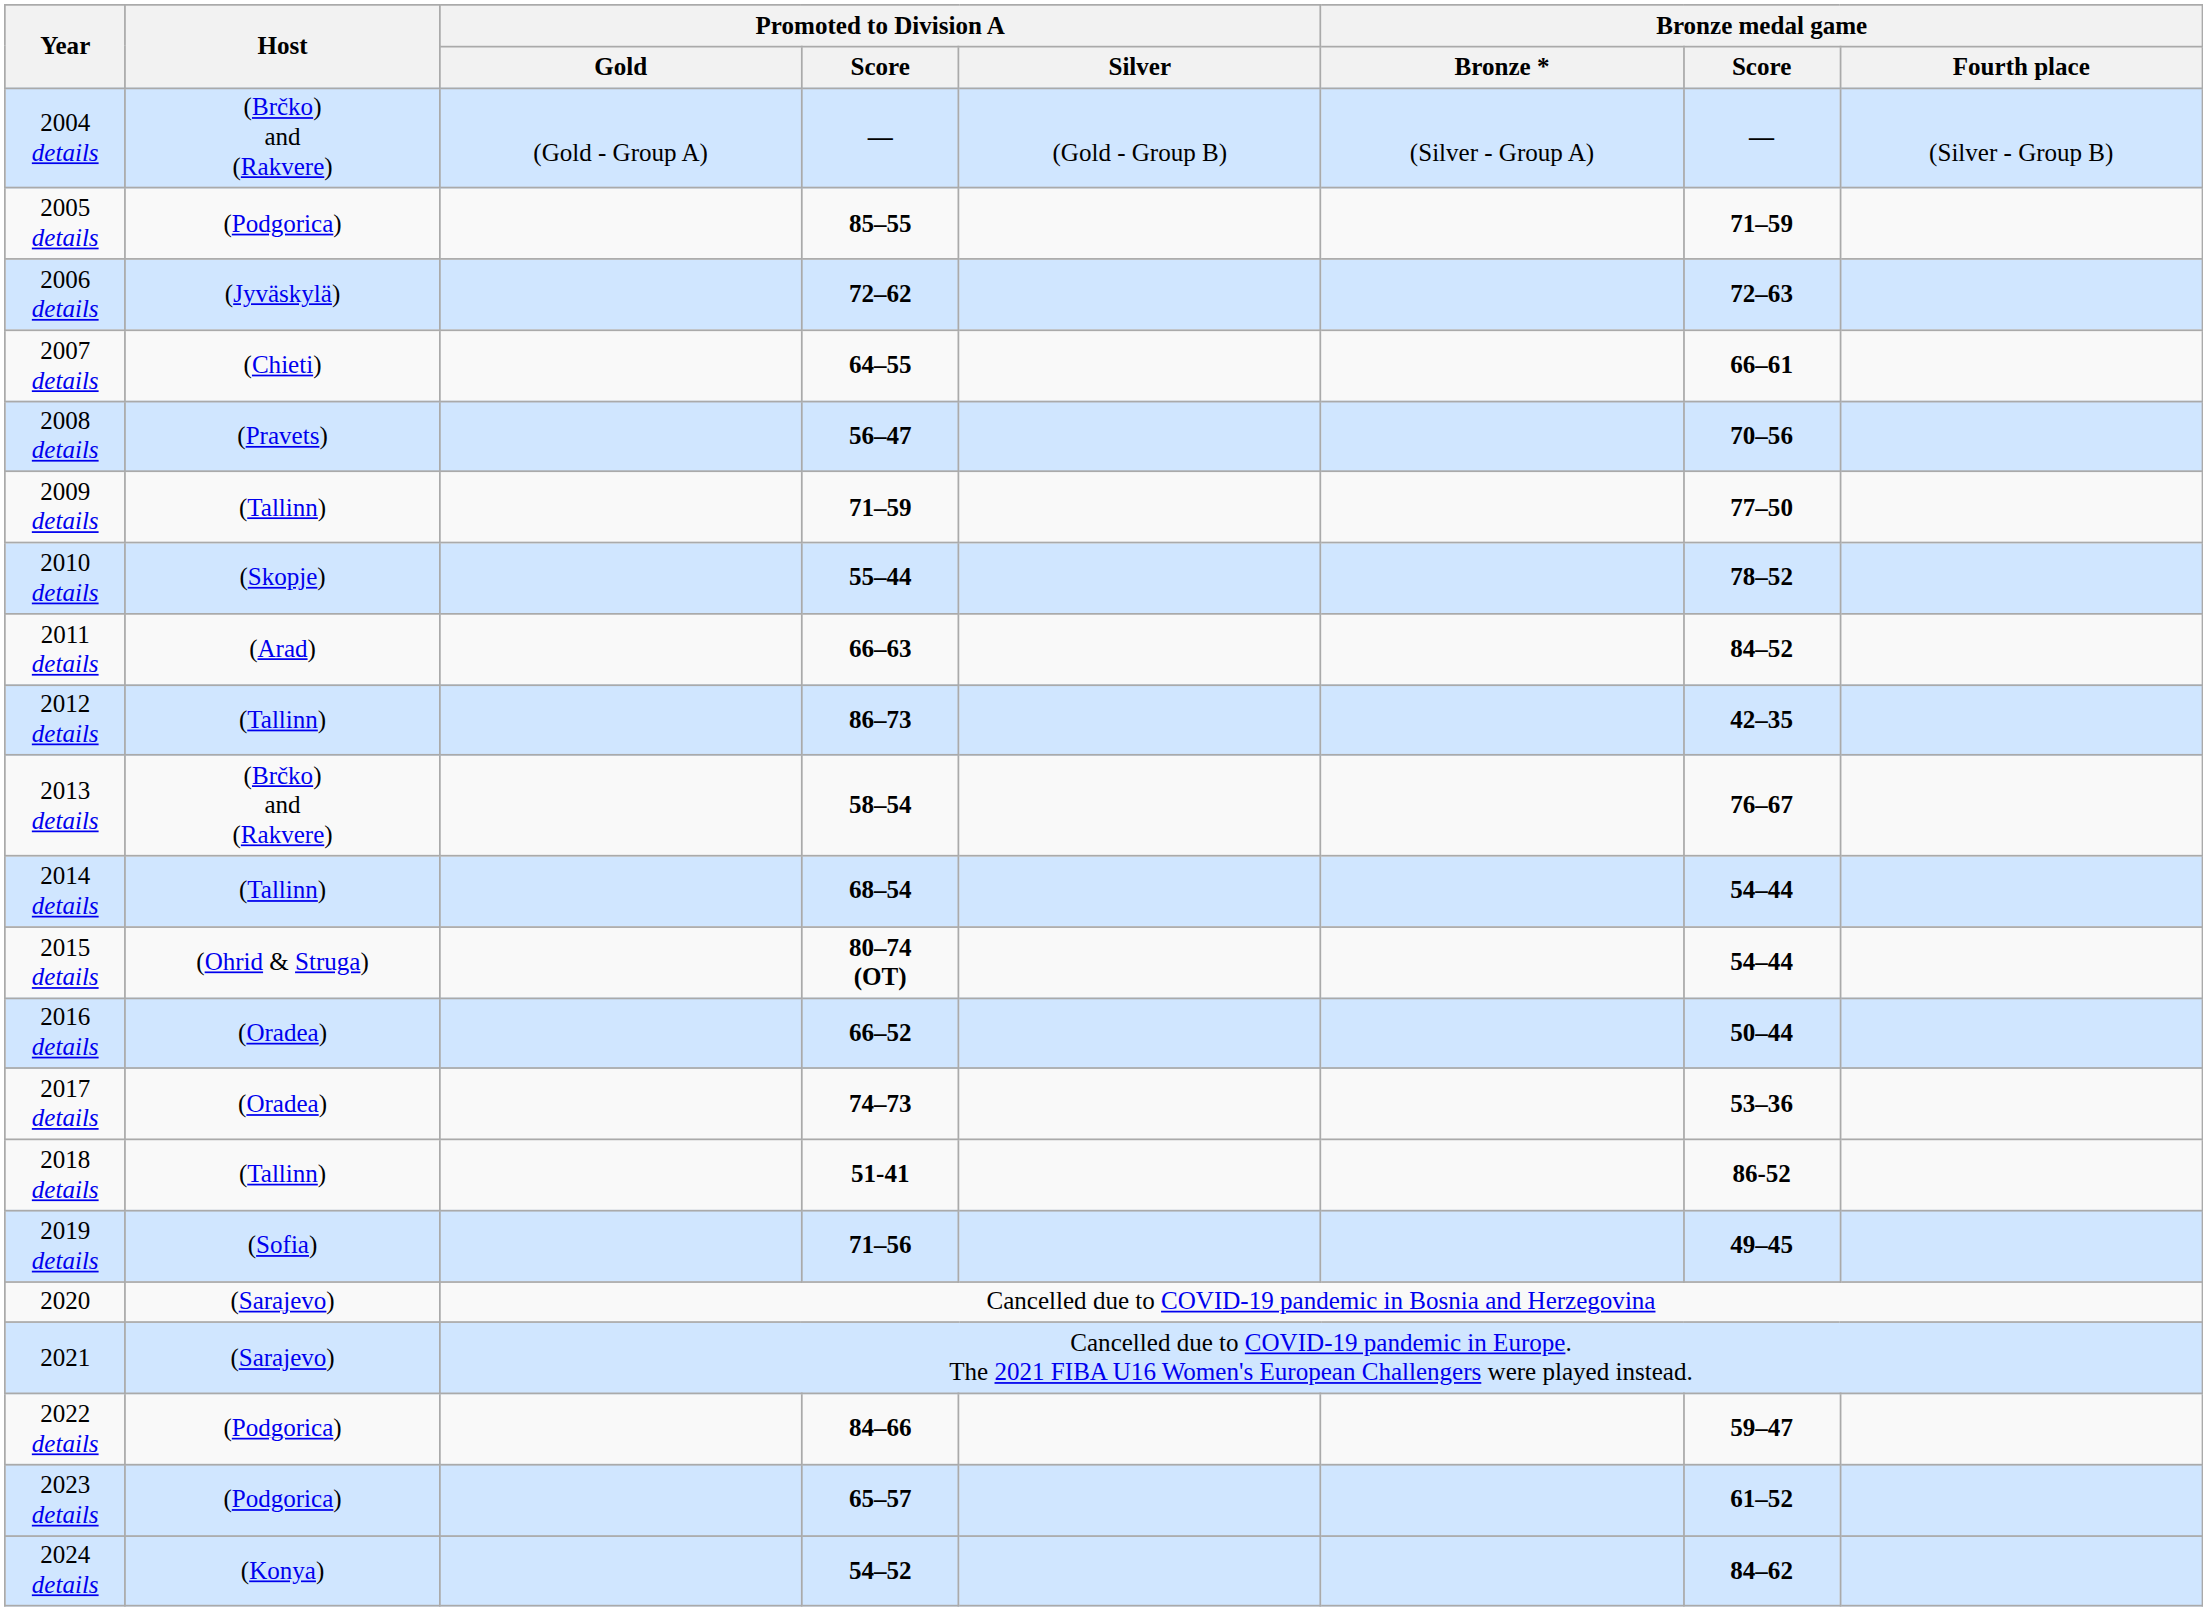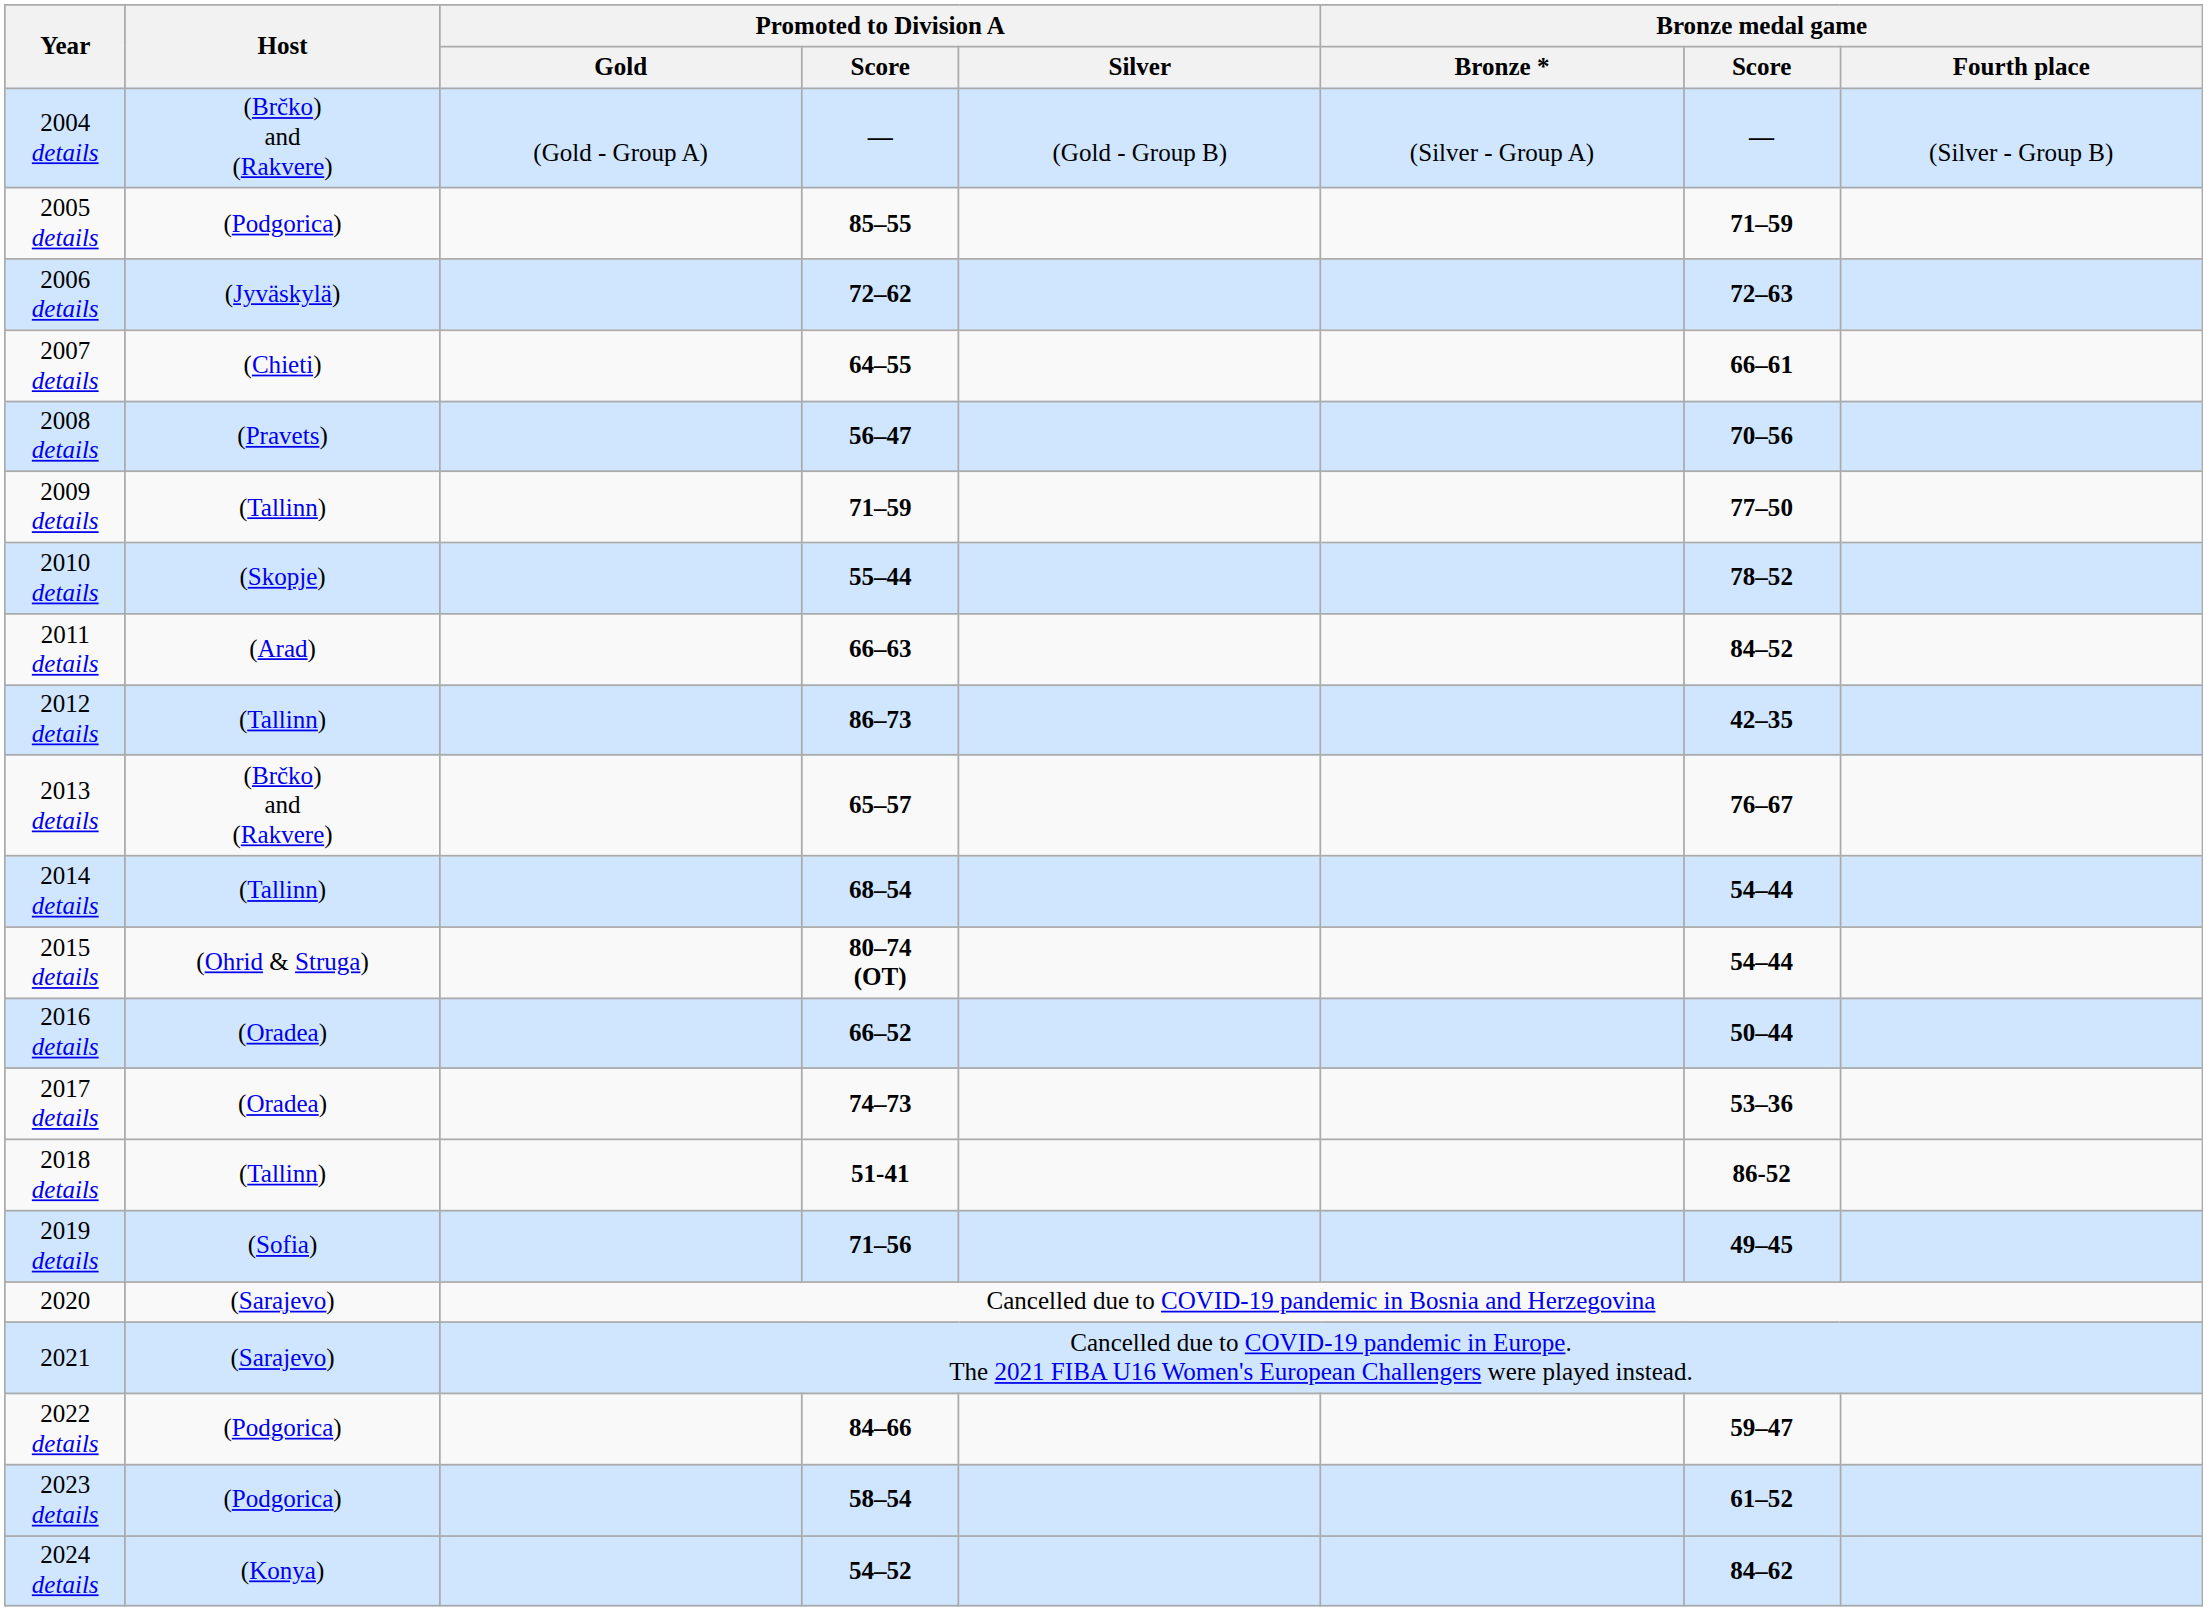2013 details | Promoted to Division A / Score: 58–54 -> 65–57
2023 details | Promoted to Division A / Score: 65–57 -> 58–54
